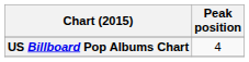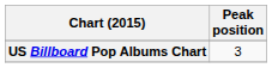US Billboard Pop Albums Chart | Peak position: 4 -> 3
